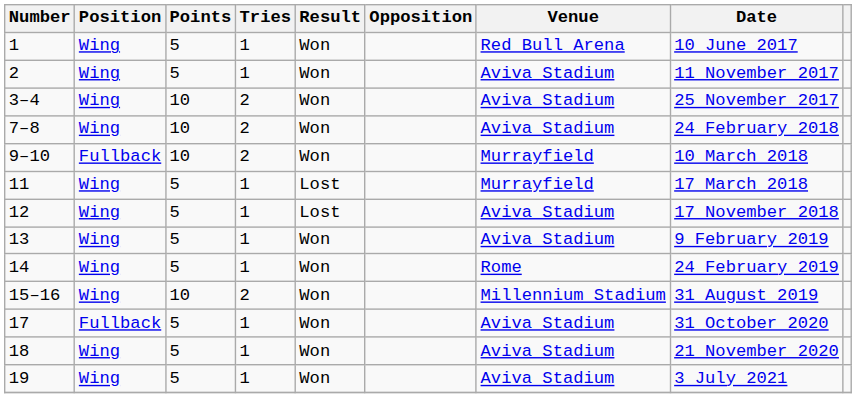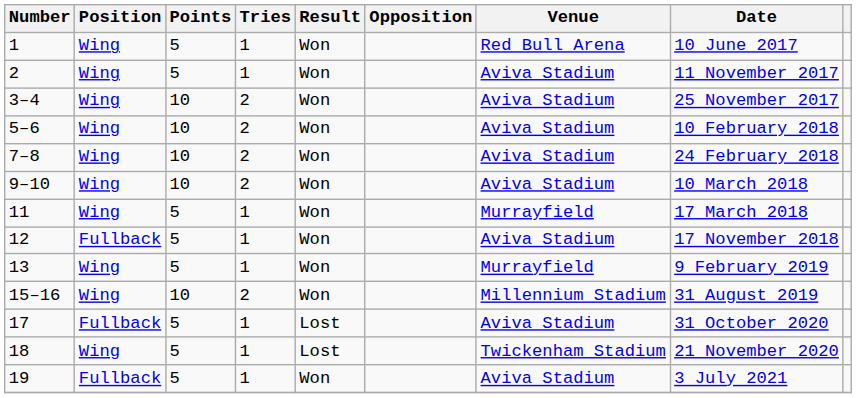+ row: 5–6 | Wing | 10 | 2 | Won | Aviva Stadium | 10 February 2018
9–10 | Position: Fullback -> Wing
9–10 | Venue: Murrayfield -> Aviva Stadium
11 | Result: Lost -> Won
12 | Position: Wing -> Fullback
12 | Result: Lost -> Won
13 | Venue: Aviva Stadium -> Murrayfield
- row: 14 | Wing | 5 | 1 | Won | Rome | 24 February 2019
17 | Result: Won -> Lost
18 | Result: Won -> Lost
18 | Venue: Aviva Stadium -> Twickenham Stadium
19 | Position: Wing -> Fullback
